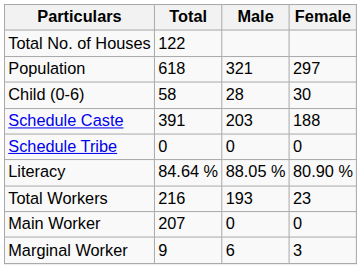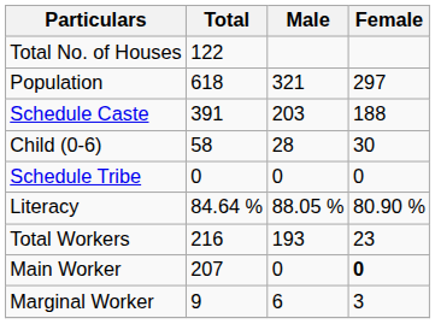rows swapped: Child (0-6) <-> Schedule Caste
Main Worker | Female: normal -> bold
